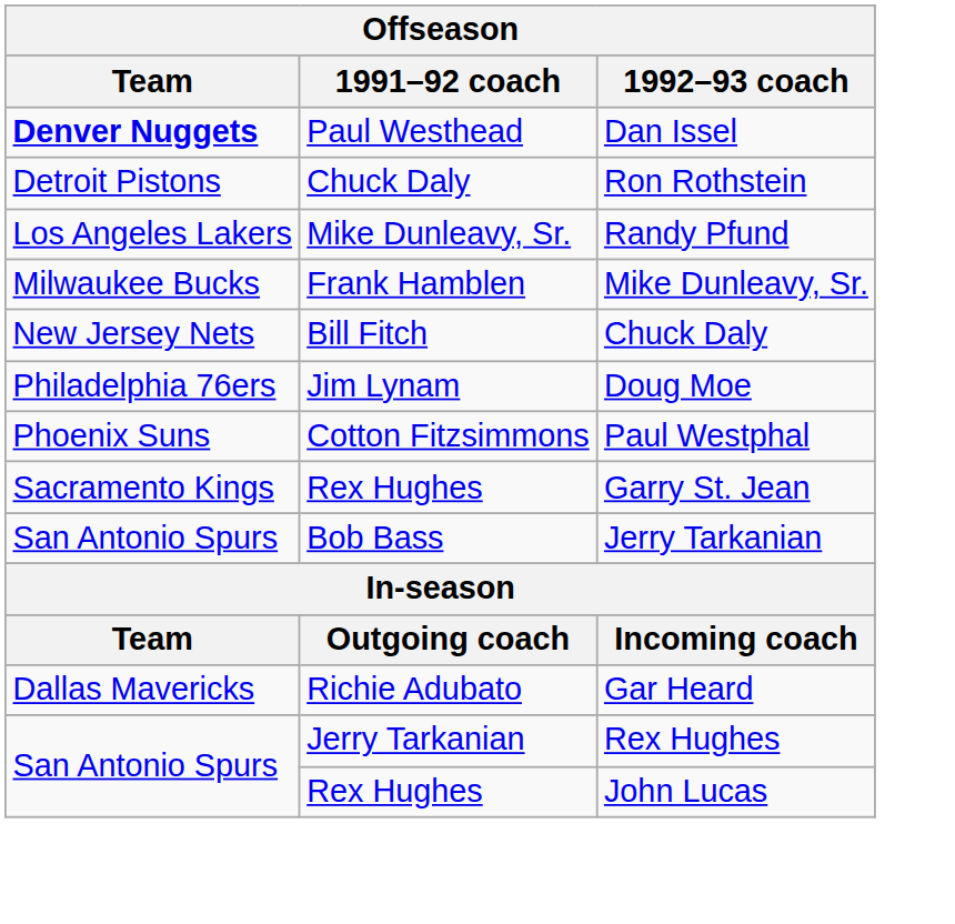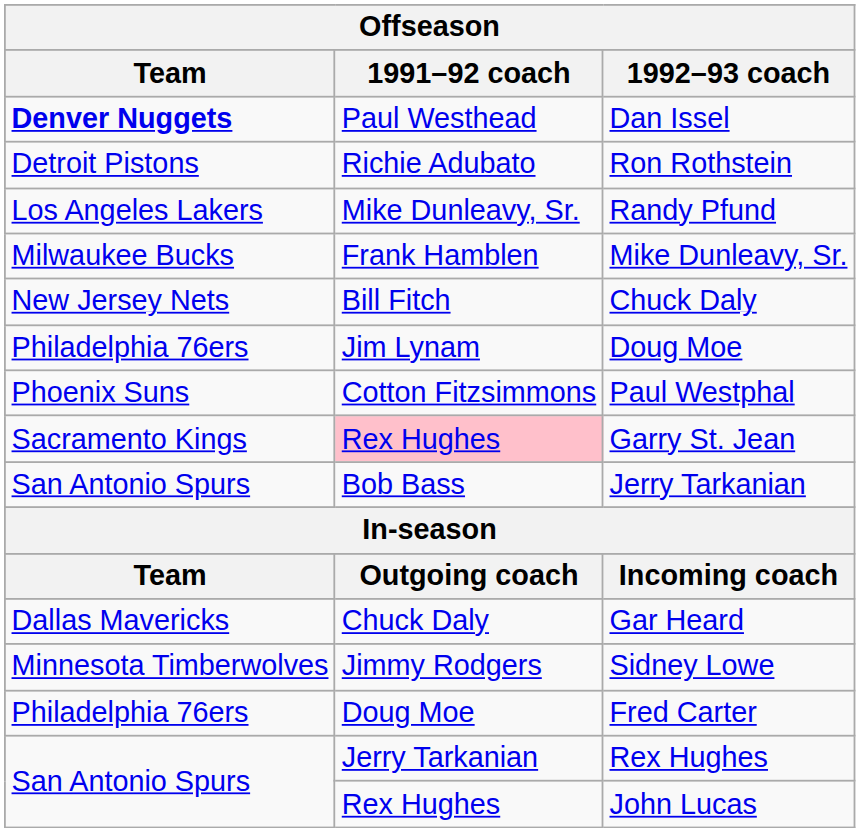Ron Rothstein | 1991–92 coach: Chuck Daly -> Richie Adubato
Garry St. Jean | 1991–92 coach: no background -> pink background
Gar Heard | 1991–92 coach: Richie Adubato -> Chuck Daly
+ row: Minnesota Timberwolves | Jimmy Rodgers | Sidney Lowe
+ row: Philadelphia 76ers | Doug Moe | Fred Carter
